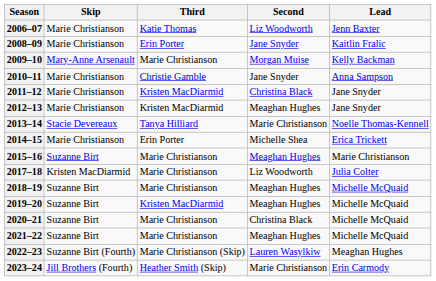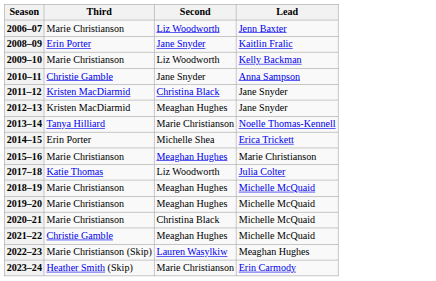- column: Skip | Marie Christianson | Marie Christianson | Mary-Anne Arsenault | Marie Christianson | Marie Christianson | Marie Christianson | Stacie Devereaux | Marie Christianson | Suzanne Birt | Kristen MacDiarmid | Suzanne Birt | Suzanne Birt | Suzanne Birt | Suzanne Birt | Suzanne Birt (Fourth) | Jill Brothers (Fourth)
2006–07 | Third: Katie Thomas -> Marie Christianson
2009–10 | Second: Morgan Muise -> Liz Woodworth
2017–18 | Third: Marie Christianson -> Katie Thomas
2019–20 | Third: Kristen MacDiarmid -> Marie Christianson
2021–22 | Third: Marie Christianson -> Christie Gamble
